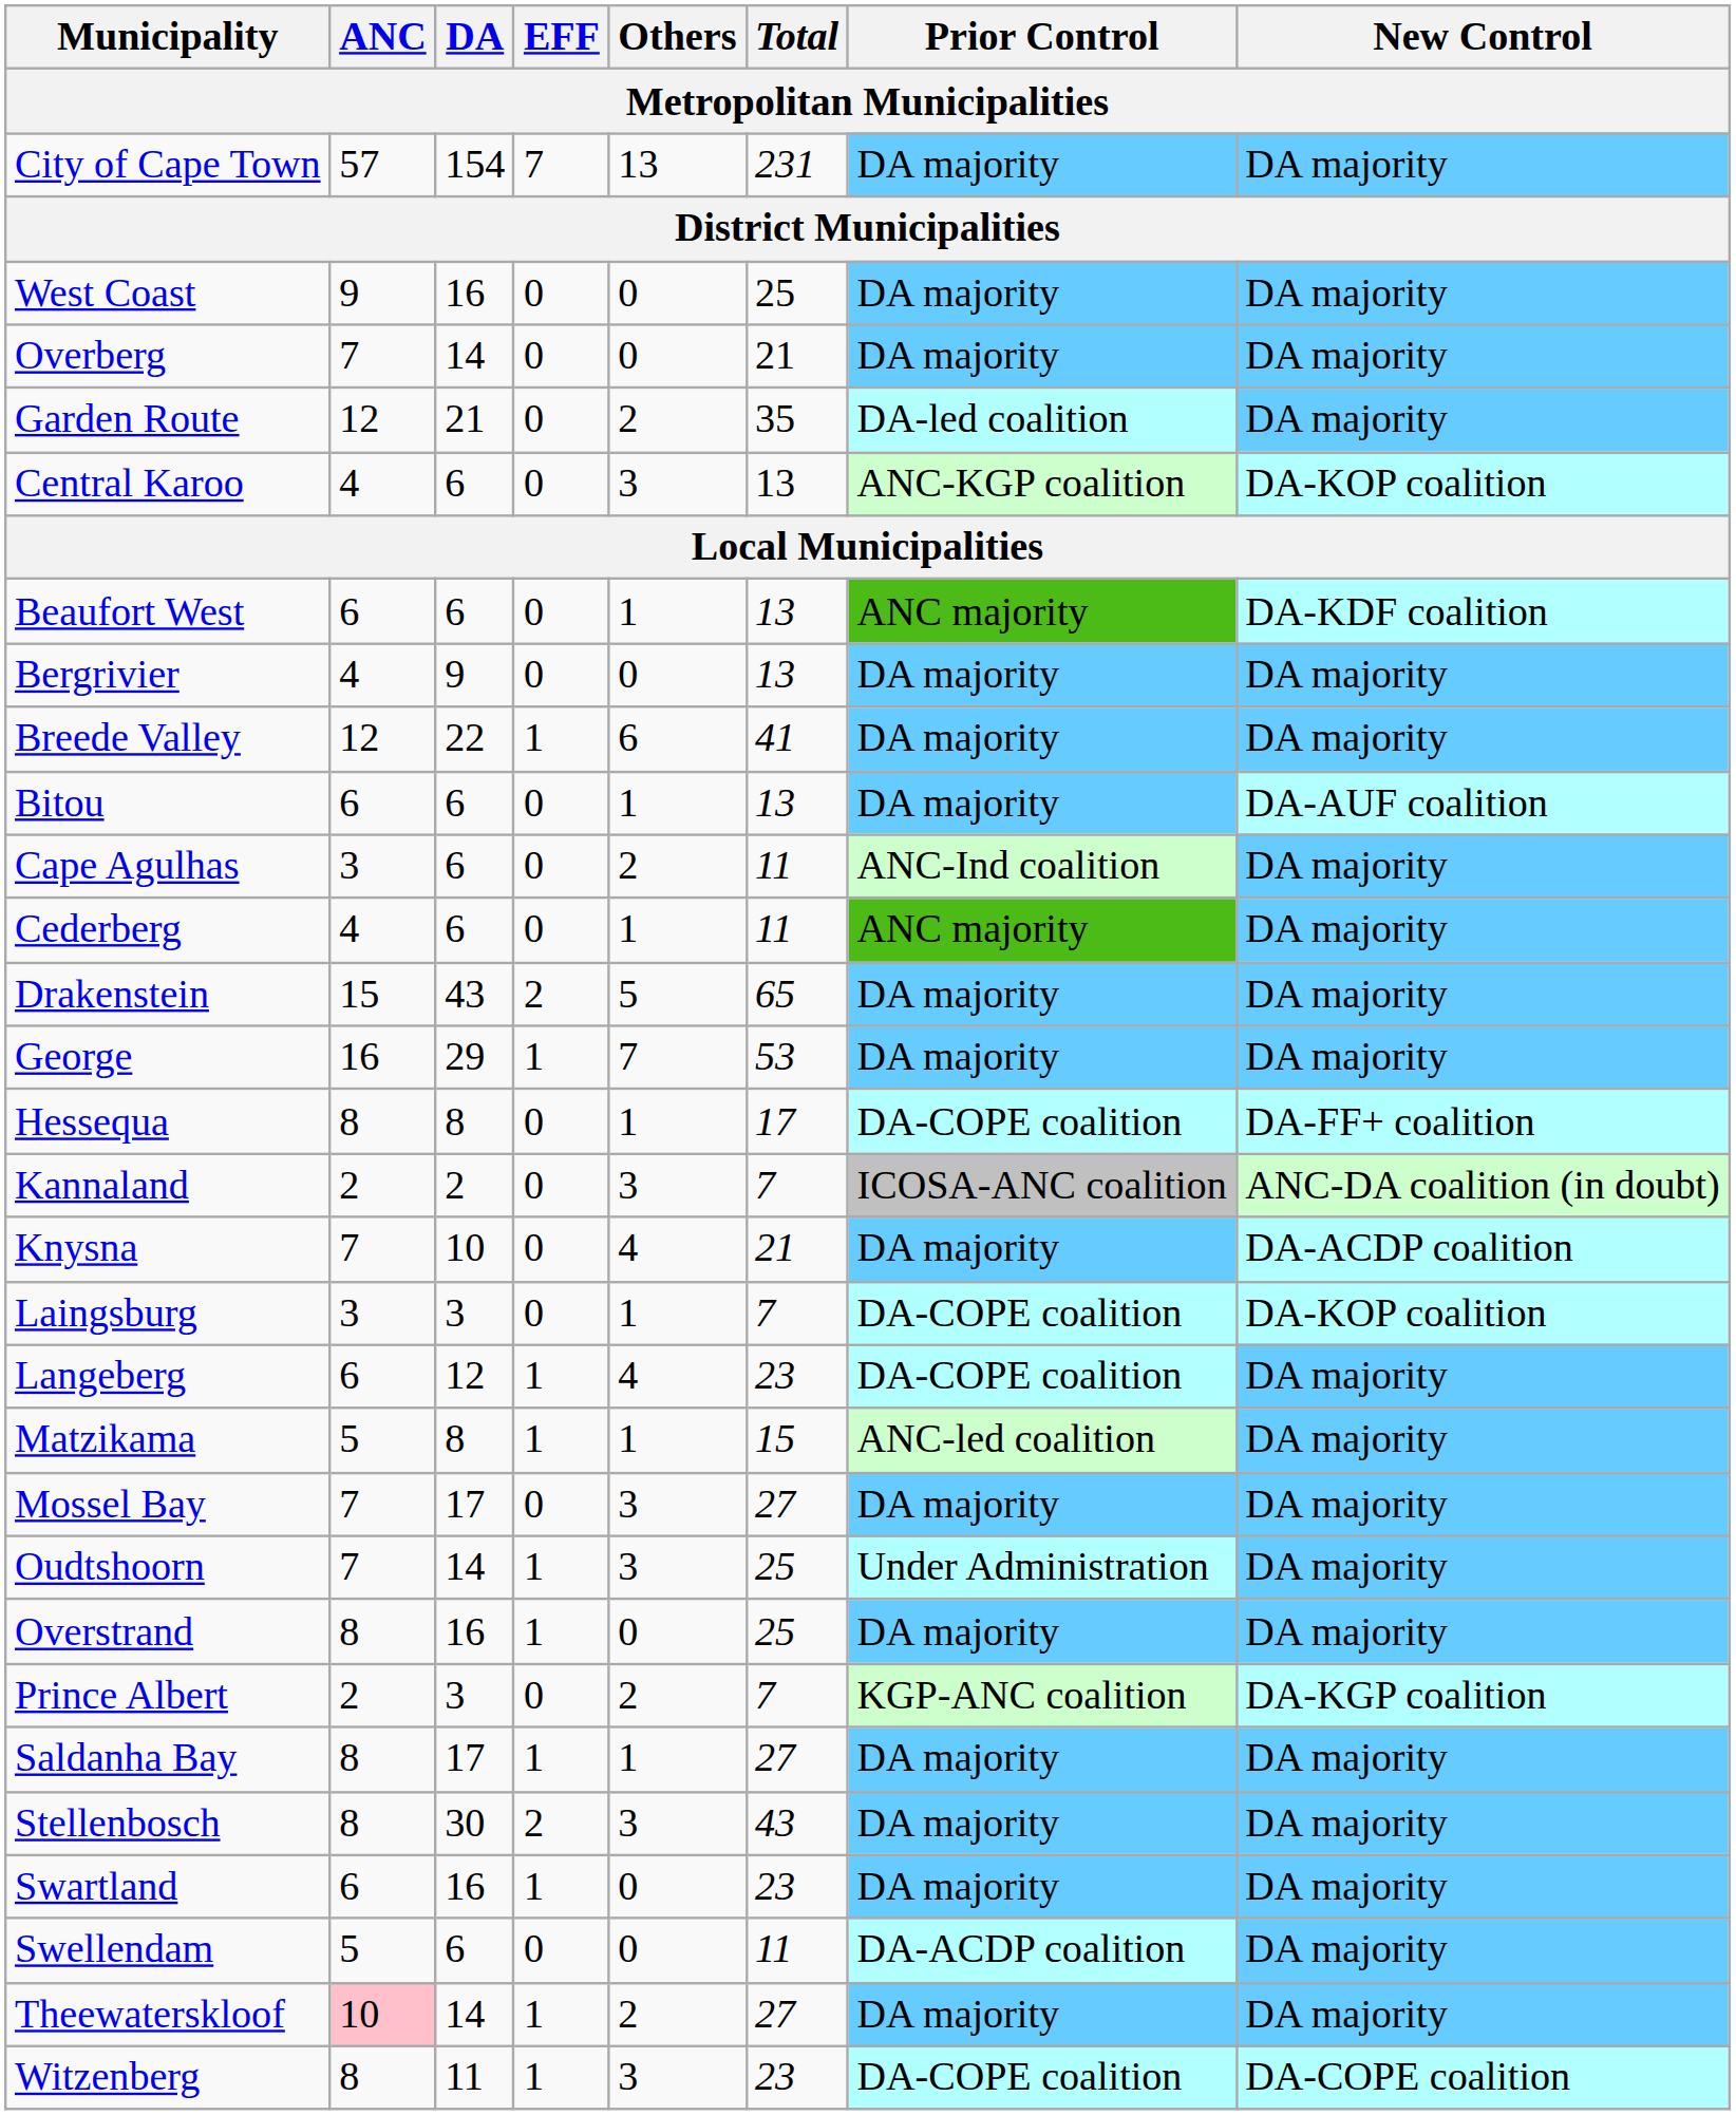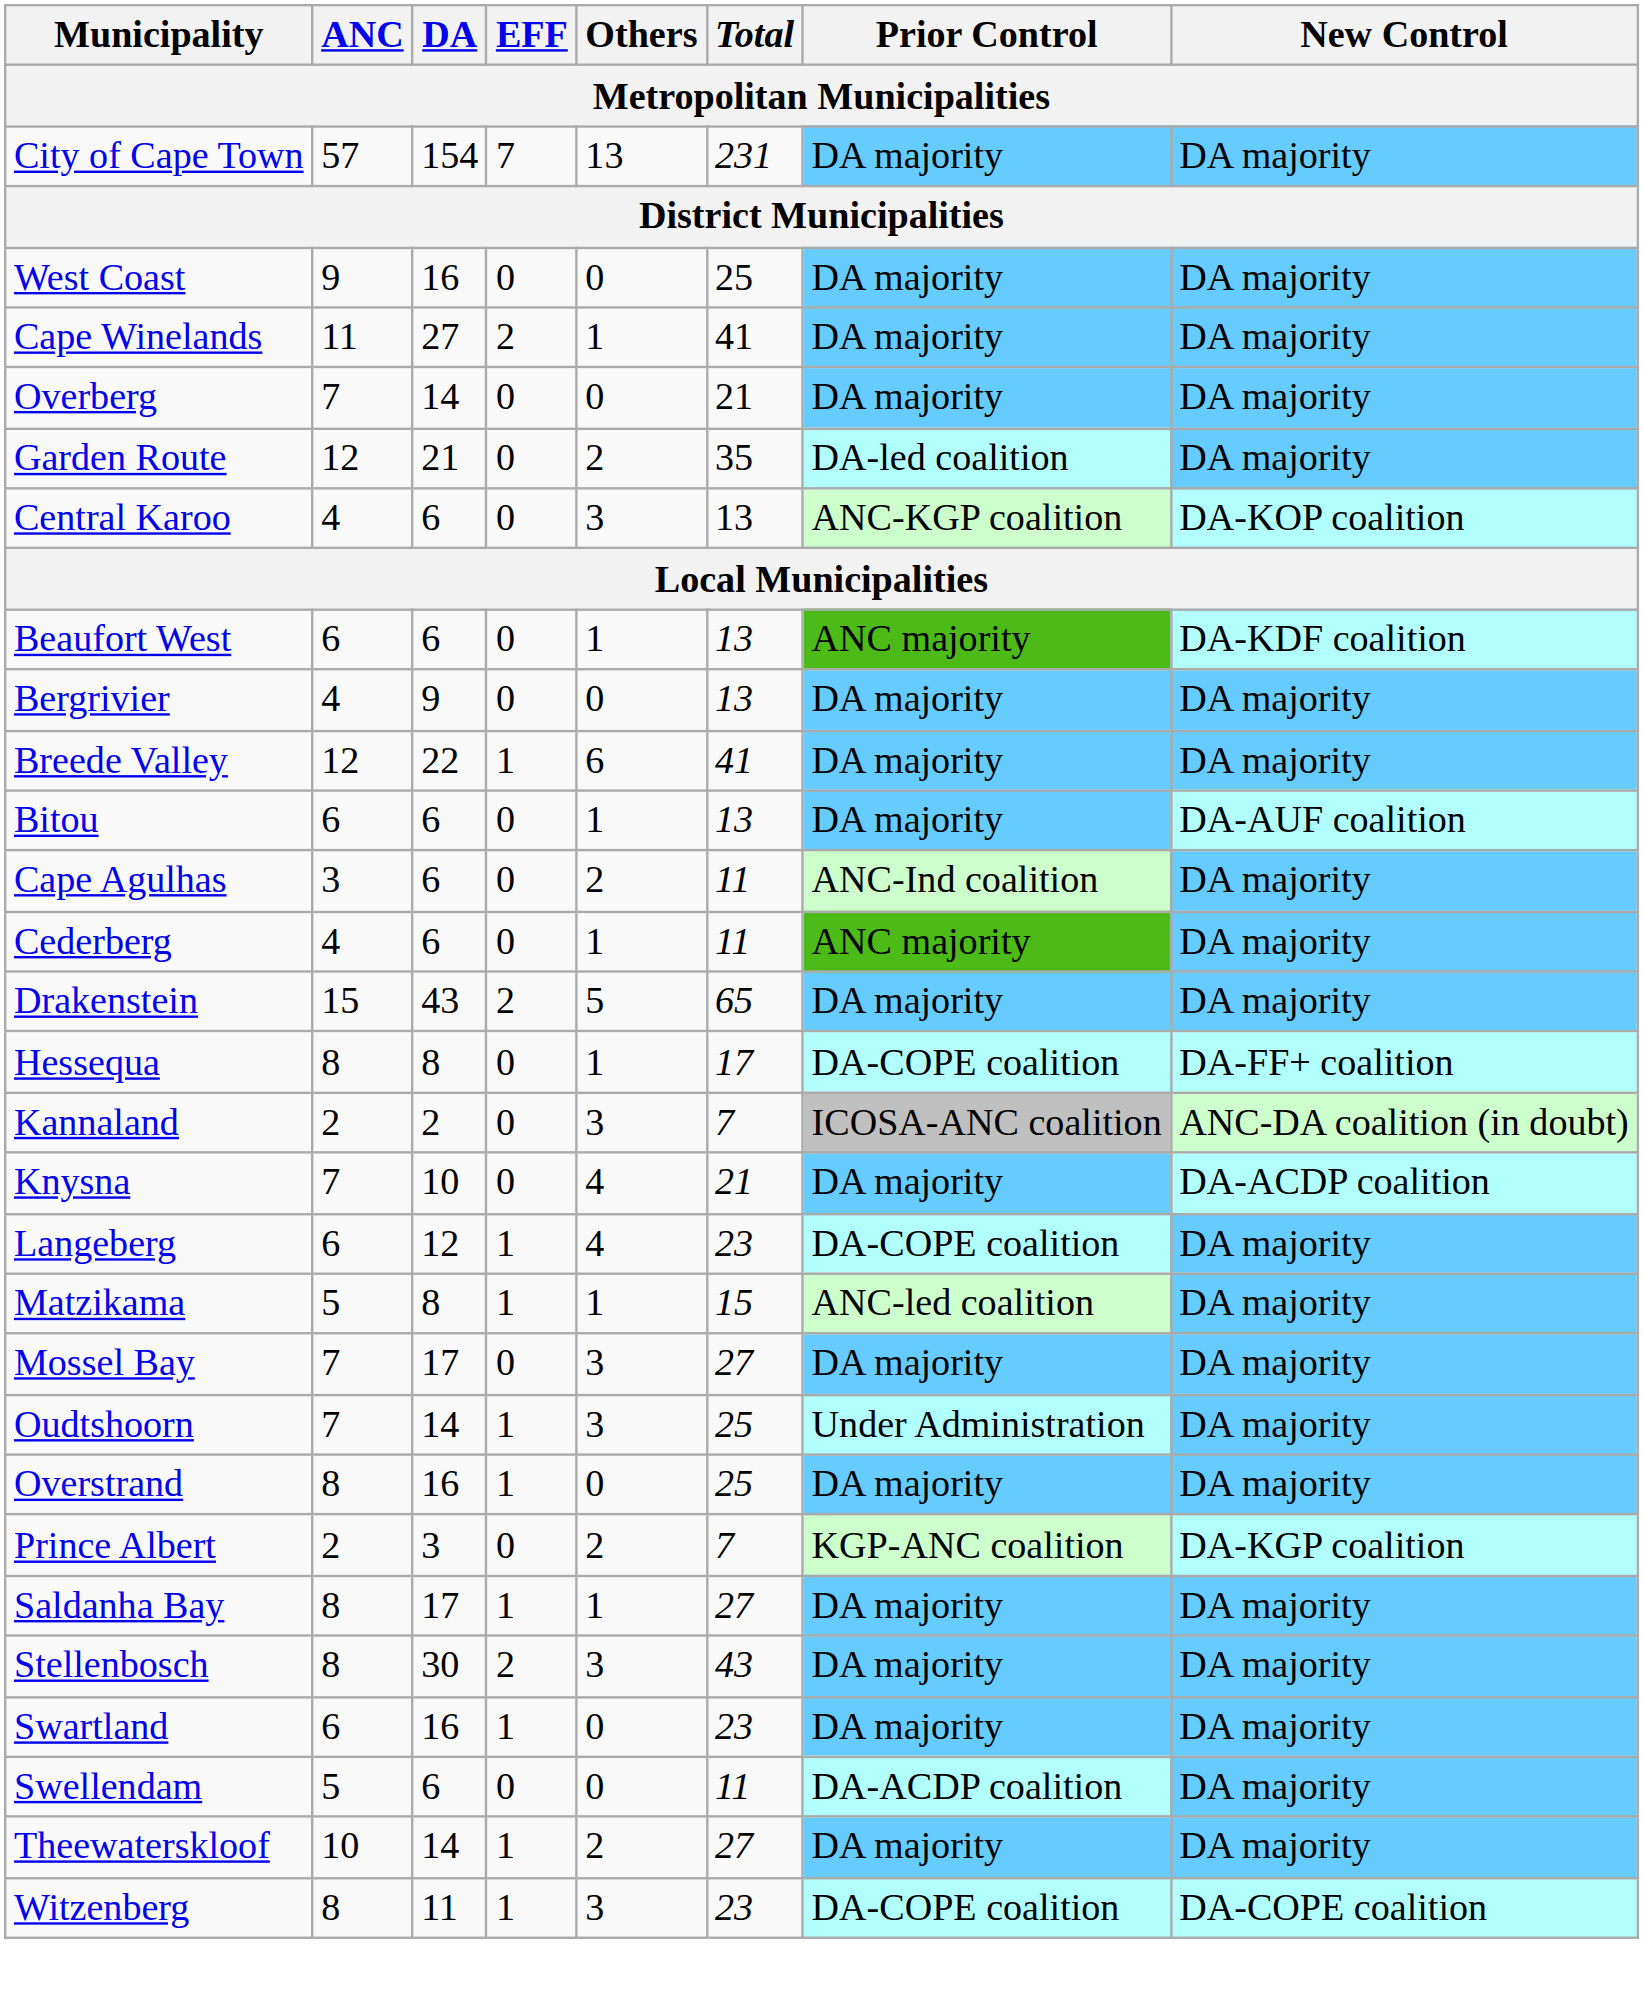+ row: Cape Winelands | 11 | 27 | 2 | 1 | 41 | DA majority | DA majority
- row: George | 16 | 29 | 1 | 7 | 53 | DA majority | DA majority
- row: Laingsburg | 3 | 3 | 0 | 1 | 7 | DA-COPE coalition | DA-KOP coalition
Theewaterskloof | ANC: pink background -> no background
